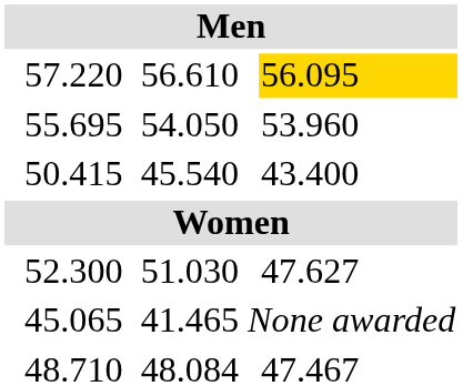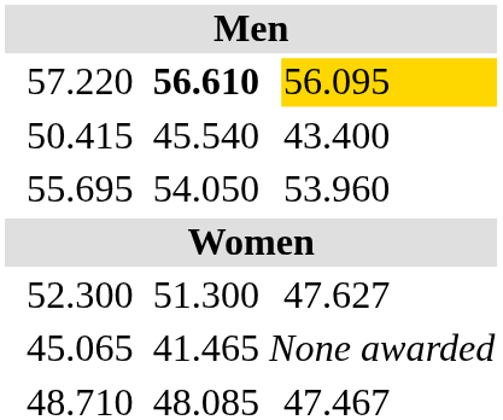57.220 | column 5: normal -> bold
rows swapped: 50.415 <-> 55.695
52.300 | column 5: 51.030 -> 51.300
48.710 | column 5: 48.084 -> 48.085
